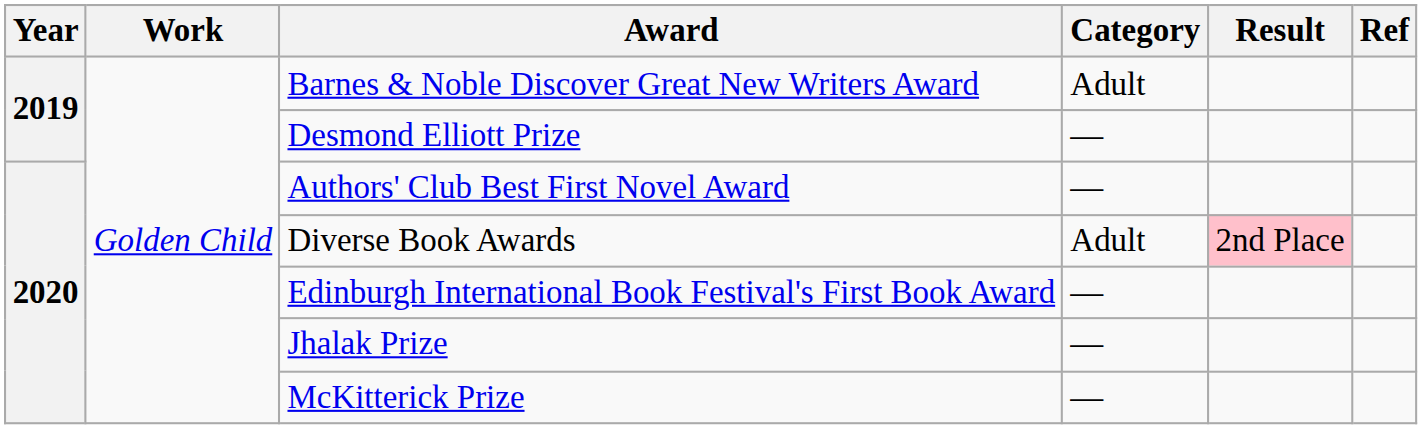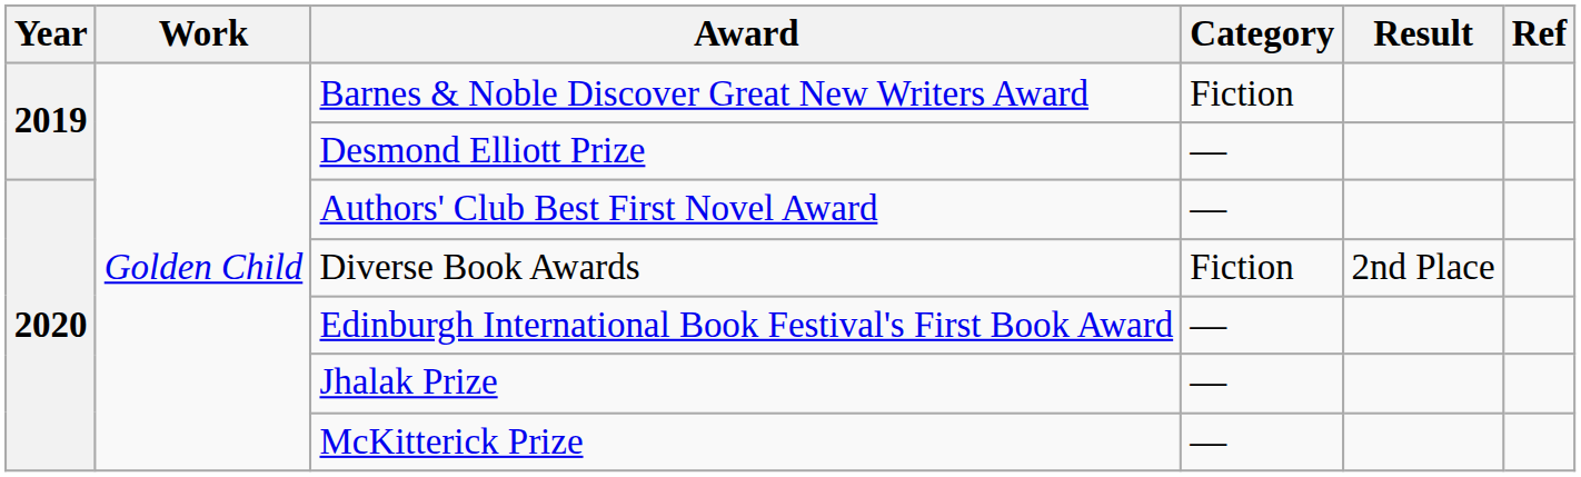Barnes & Noble Discover Great New Writers Award | Category: Adult -> Fiction
Diverse Book Awards | Category: Adult -> Fiction
Diverse Book Awards | Result: pink background -> no background
